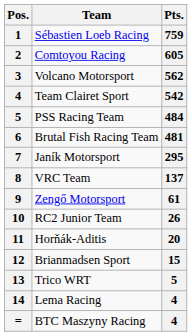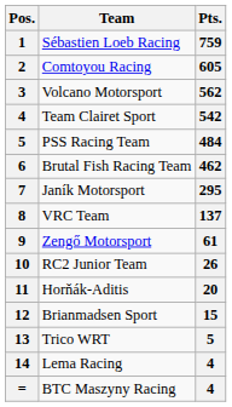Brutal Fish Racing Team | Pts.: 481 -> 462
